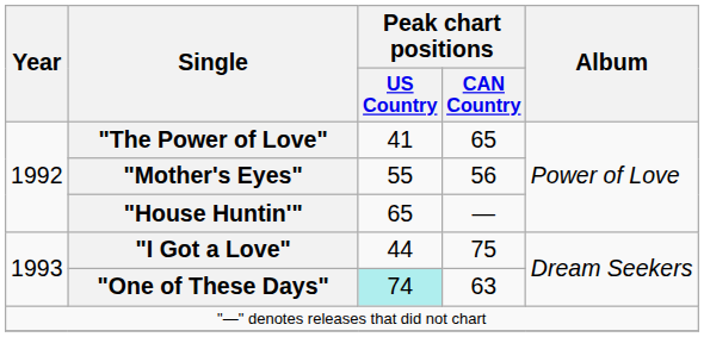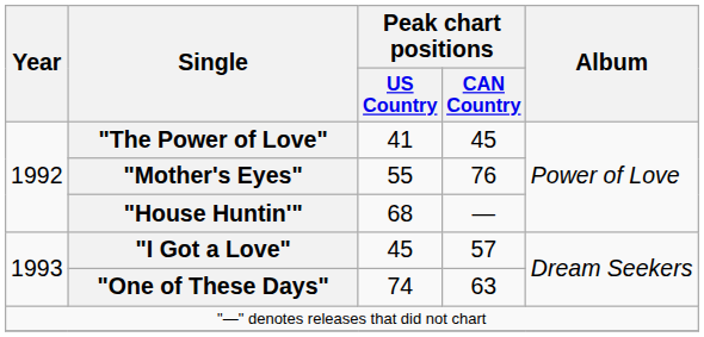"The Power of Love" | Peak chart positions / CAN Country: 65 -> 45
"Mother's Eyes" | Peak chart positions / CAN Country: 56 -> 76
"House Huntin'" | Peak chart positions / US Country: 65 -> 68
"I Got a Love" | Peak chart positions / US Country: 44 -> 45
"I Got a Love" | Peak chart positions / CAN Country: 75 -> 57
"One of These Days" | Peak chart positions / US Country: paleturquoise background -> no background
